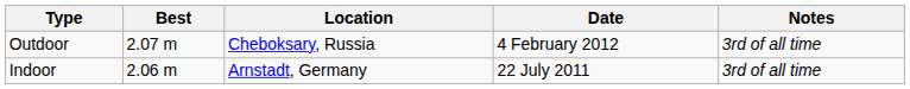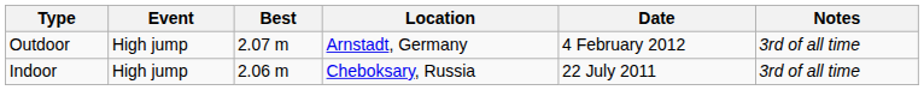+ column: Event | High jump | High jump
Outdoor | Location: Cheboksary, Russia -> Arnstadt, Germany
Indoor | Location: Arnstadt, Germany -> Cheboksary, Russia
